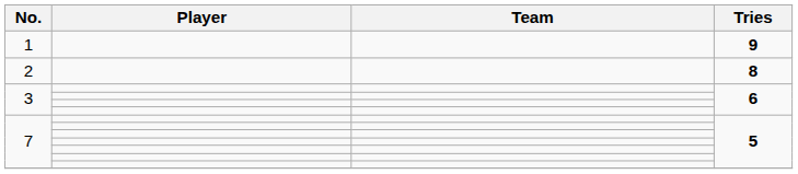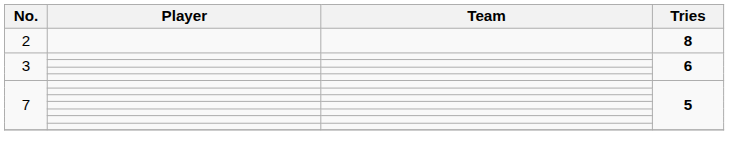- row: 1 | 9
